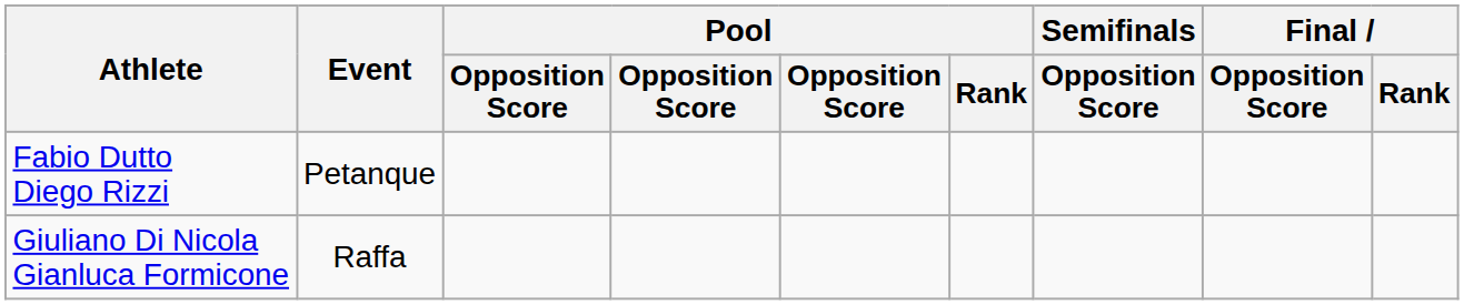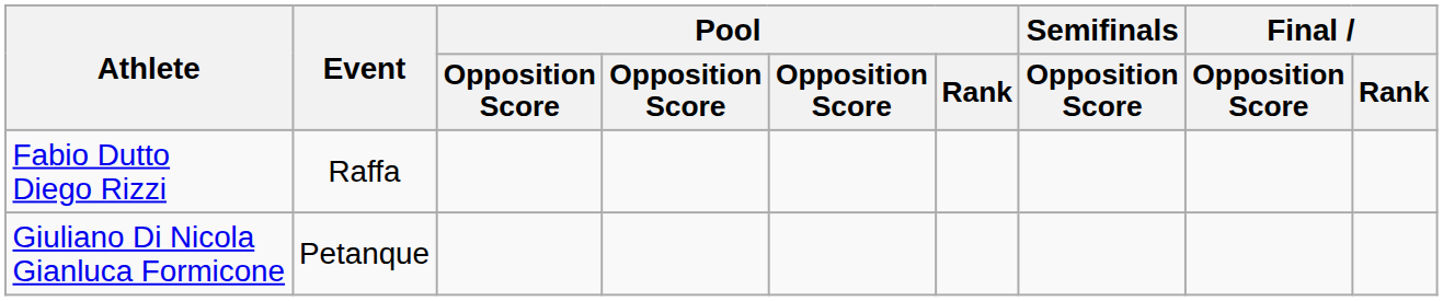Fabio Dutto Diego Rizzi | Event: Petanque -> Raffa
Giuliano Di Nicola Gianluca Formicone | Event: Raffa -> Petanque
